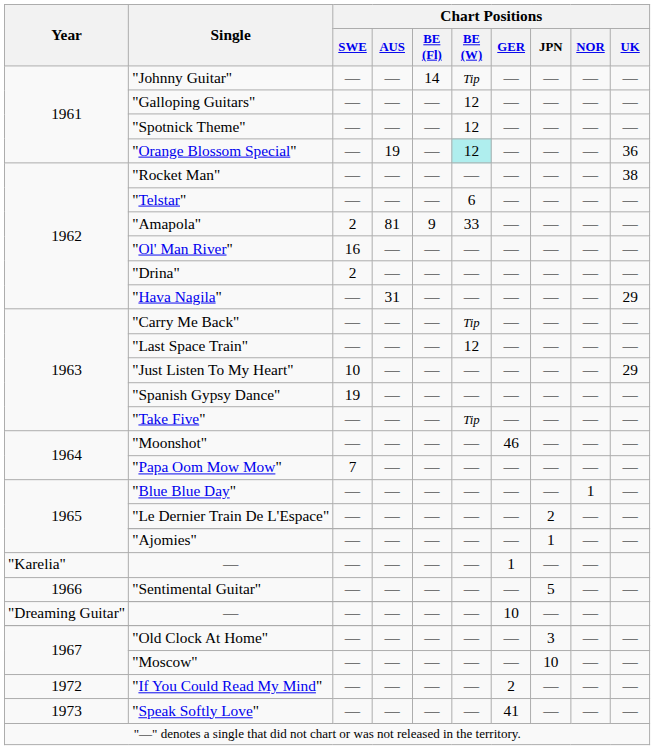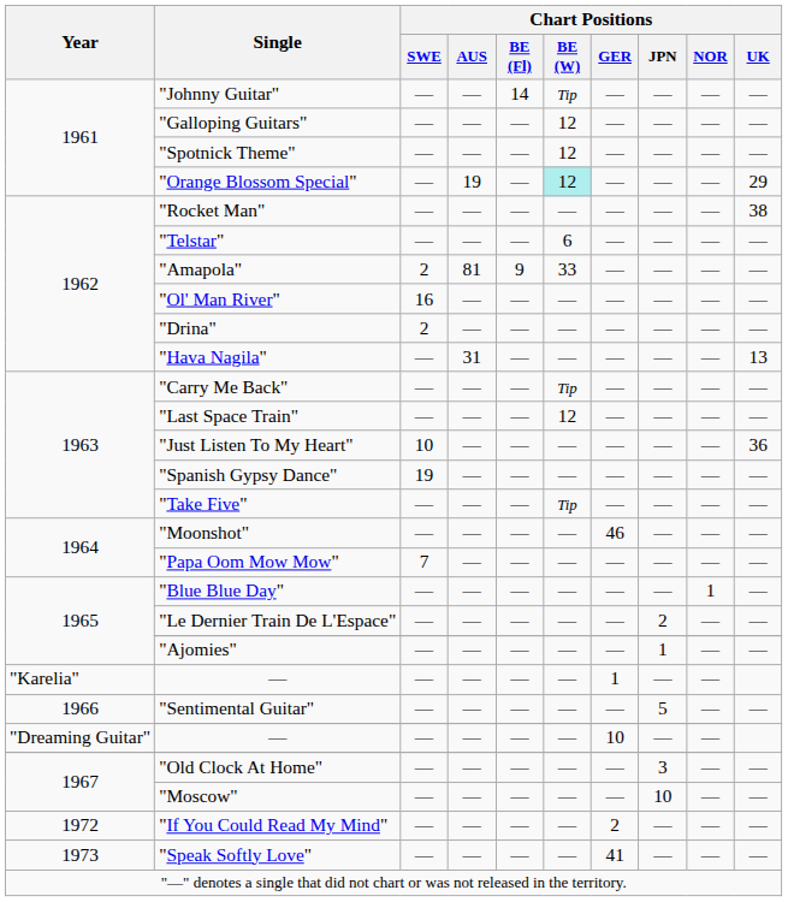"Orange Blossom Special" | Chart Positions / UK: 36 -> 29
"Hava Nagila" | Chart Positions / UK: 29 -> 13
"Just Listen To My Heart" | Chart Positions / UK: 29 -> 36
